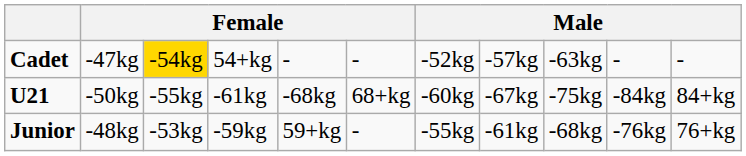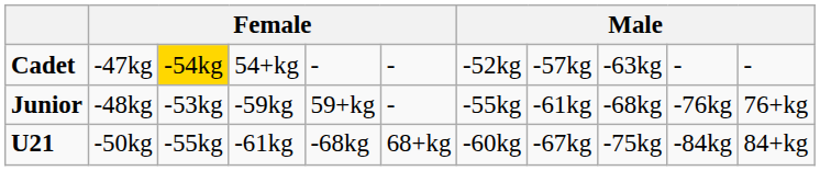rows swapped: Junior <-> U21
